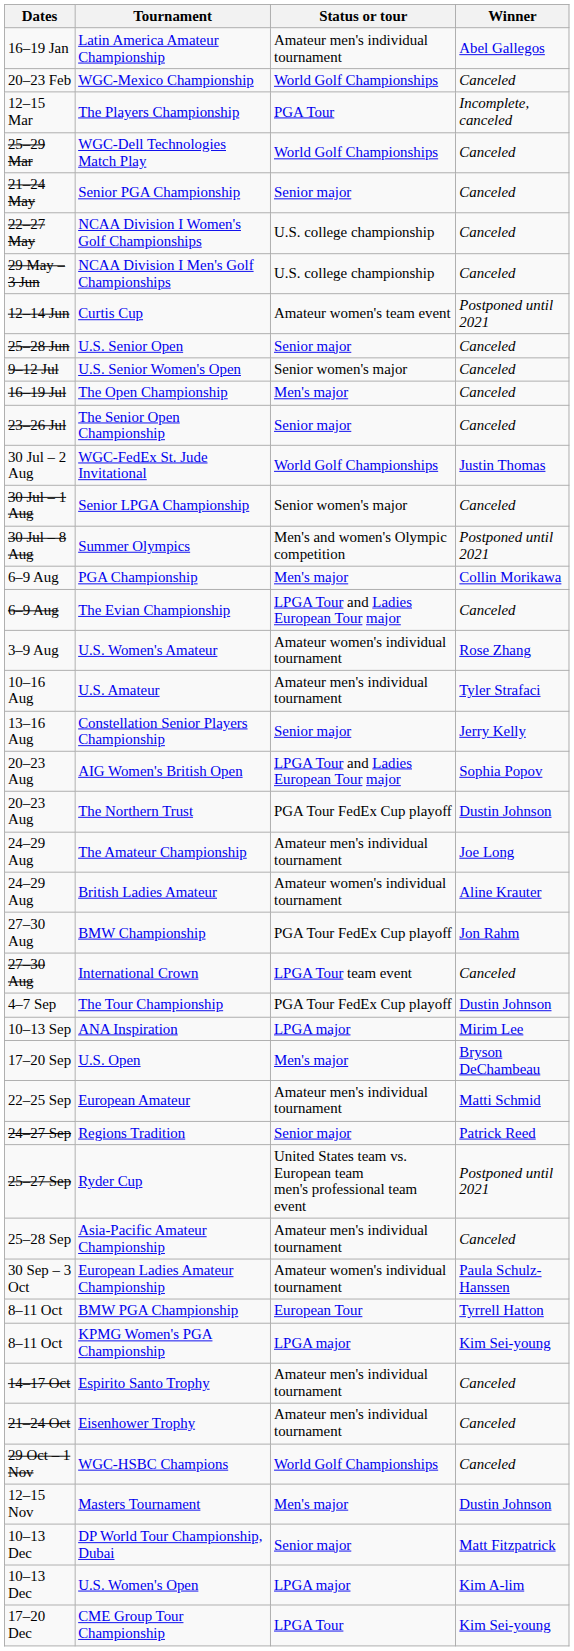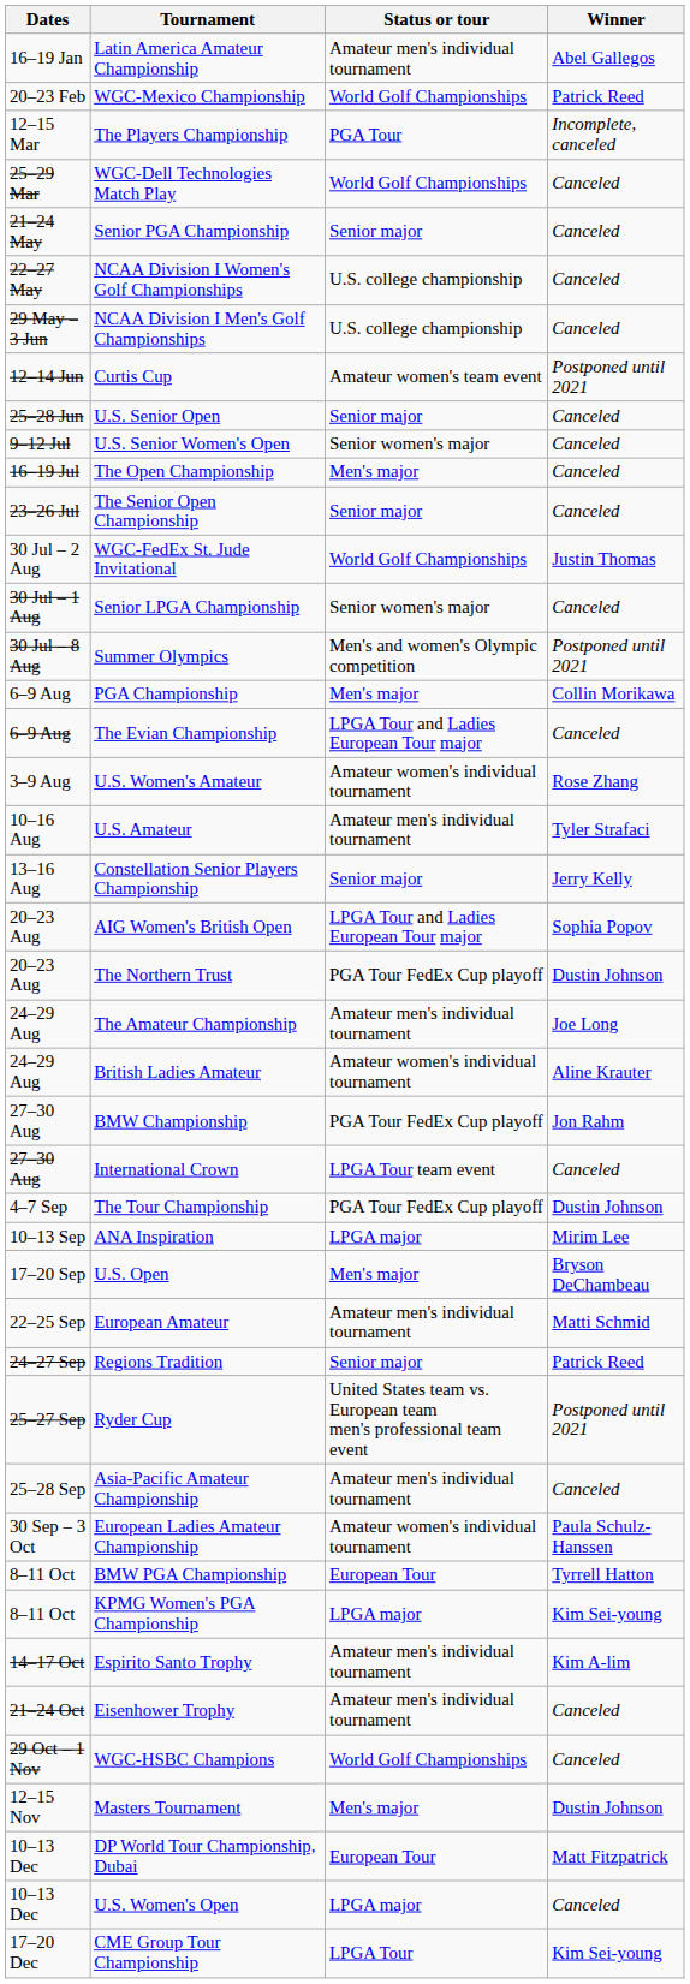WGC-Mexico Championship | Winner: Canceled -> Patrick Reed
Espirito Santo Trophy | Winner: Canceled -> Kim A-lim
DP World Tour Championship, Dubai | Status or tour: Senior major -> European Tour
U.S. Women's Open | Winner: Kim A-lim -> Canceled
